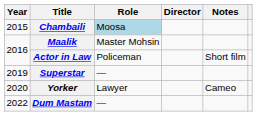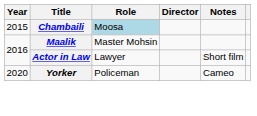Actor in Law | Role: Policeman -> Lawyer
- row: 2019 | Superstar | —
Yorker | Role: Lawyer -> Policeman
- row: 2022 | Dum Mastam | —
